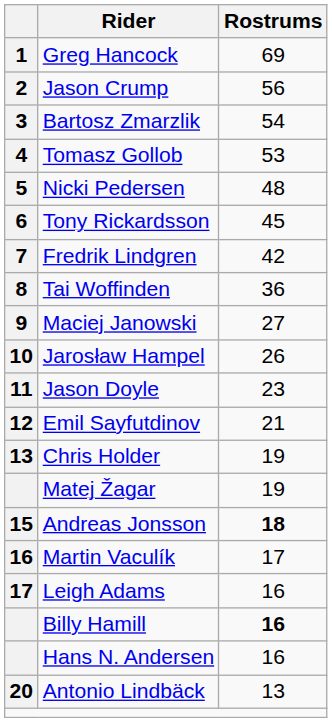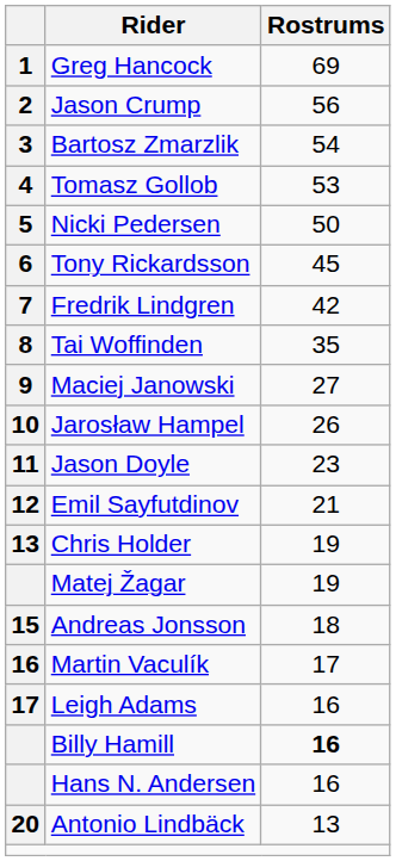Nicki Pedersen | Rostrums: 48 -> 50
Tai Woffinden | Rostrums: 36 -> 35
Andreas Jonsson | Rostrums: bold -> normal
